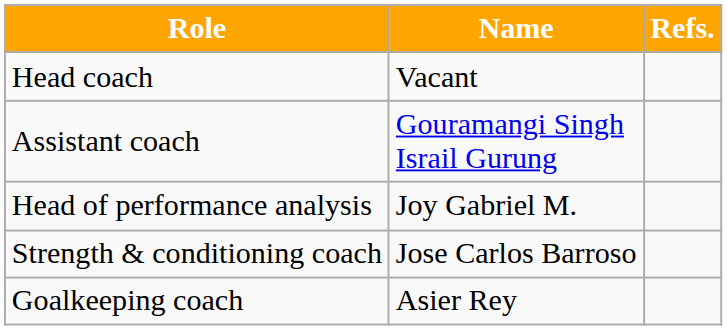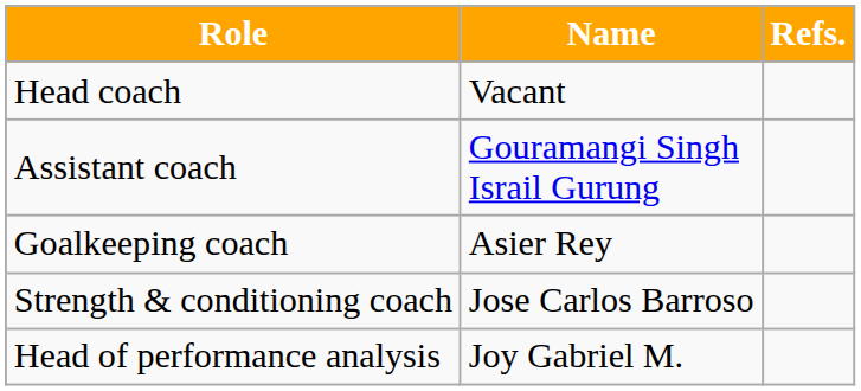rows swapped: Goalkeeping coach <-> Head of performance analysis
